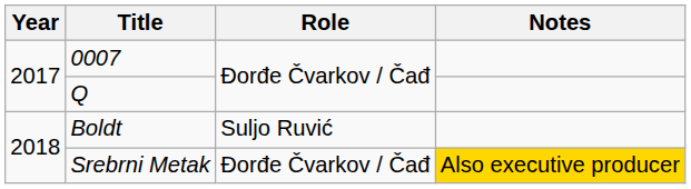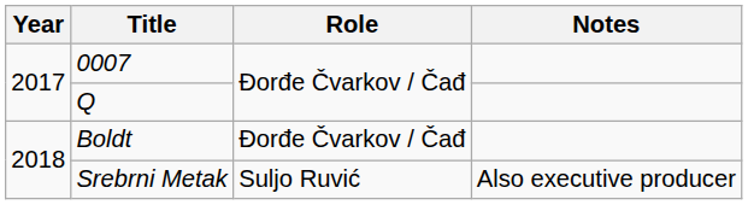Boldt | Role: Suljo Ruvić -> Đorđe Čvarkov / Čađ
Srebrni Metak | Role: Đorđe Čvarkov / Čađ -> Suljo Ruvić
Srebrni Metak | Notes: gold background -> no background
